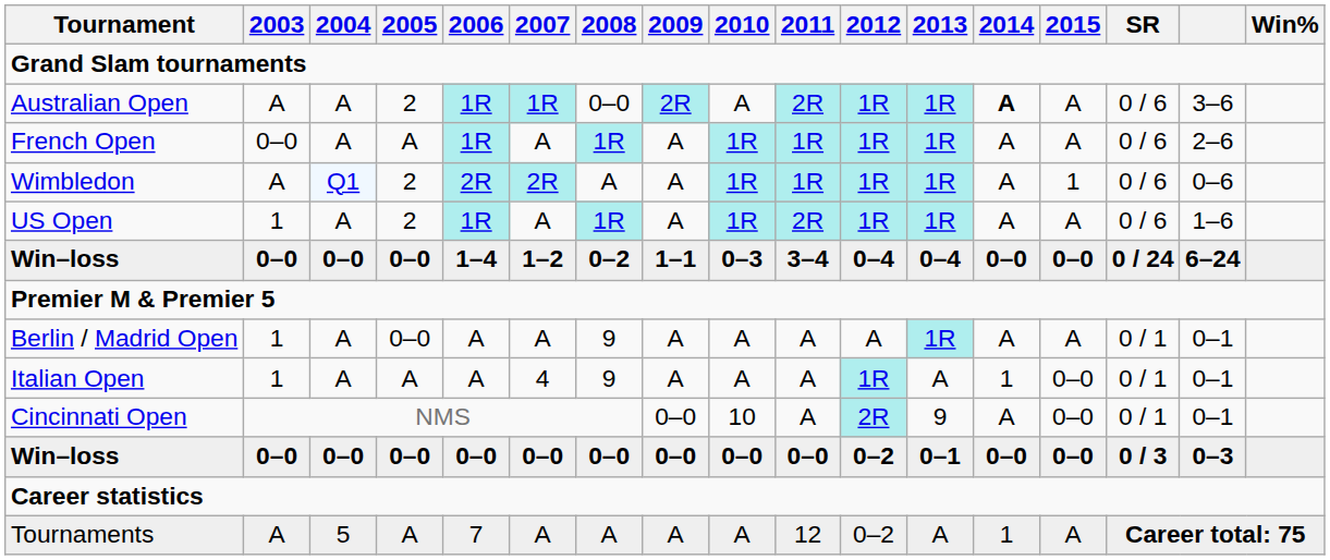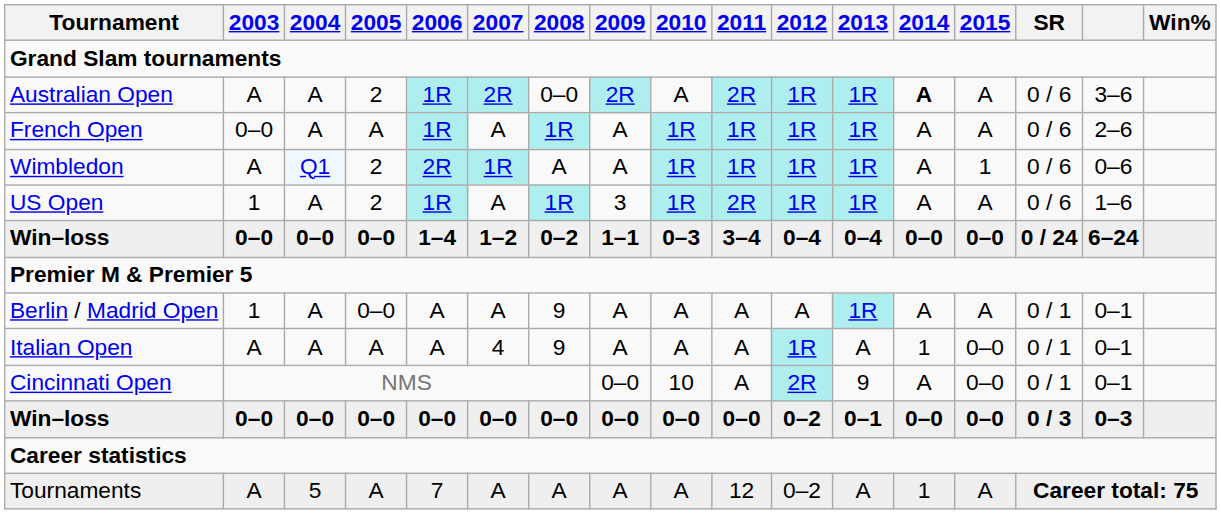Australian Open | 2007: 1R -> 2R
Wimbledon | 2007: 2R -> 1R
US Open | 2009: A -> 3
Italian Open | 2003: 1 -> A
